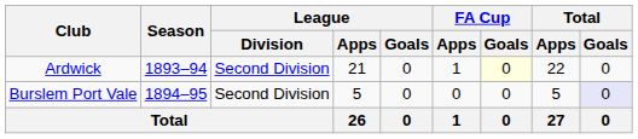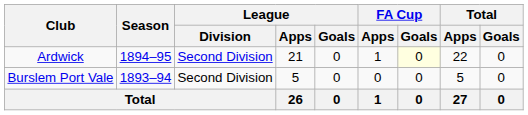Ardwick | Season: 1893–94 -> 1894–95
Burslem Port Vale | Season: 1894–95 -> 1893–94
Burslem Port Vale | Total / Goals: lavender background -> no background
